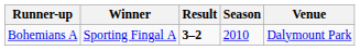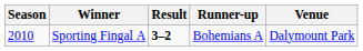columns swapped: Season <-> Runner-up
